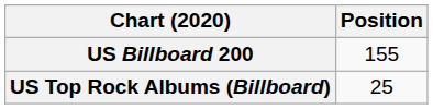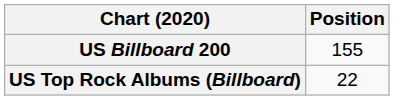US Top Rock Albums (Billboard) | Position: 25 -> 22
